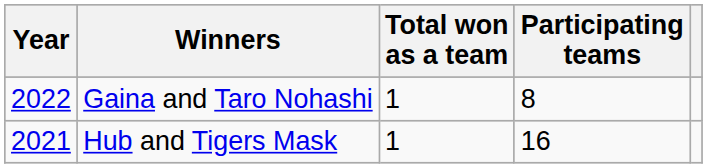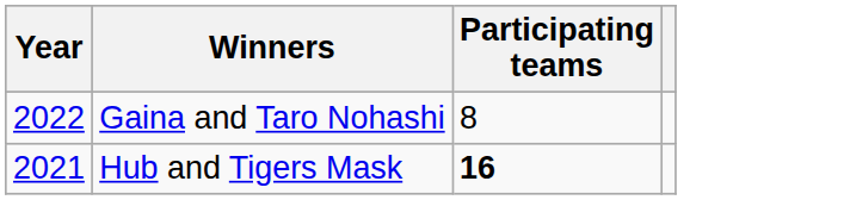- column: Total won as a team | 1 | 1
Hub and Tigers Mask | Participating teams: normal -> bold
